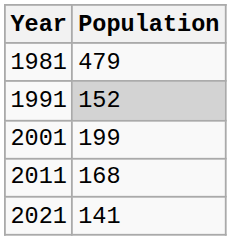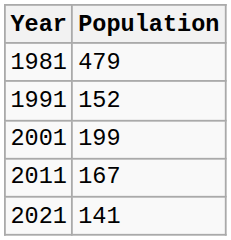1991 | Population: lightgrey background -> no background
2011 | Population: 168 -> 167
